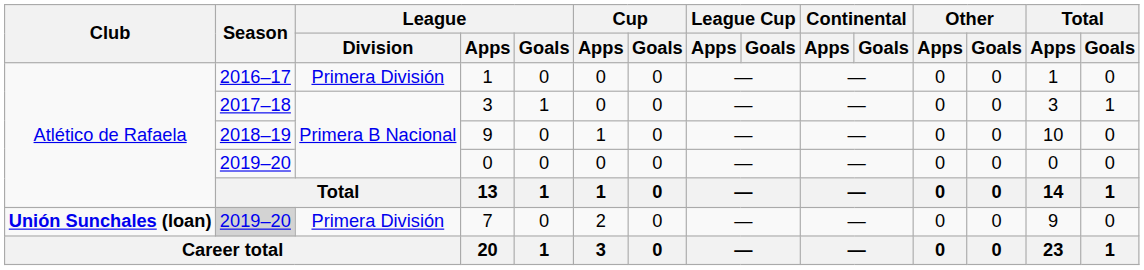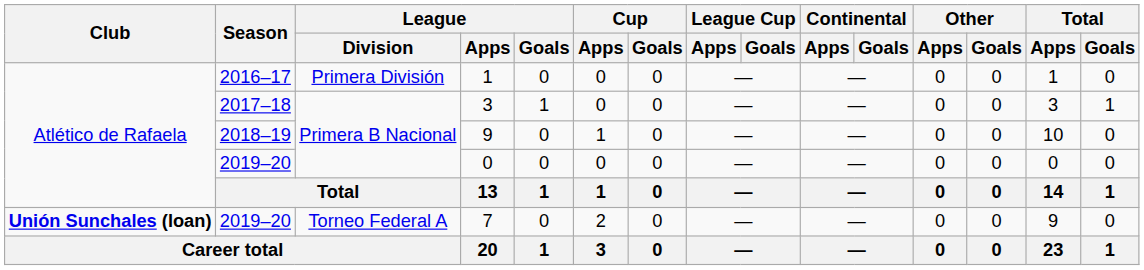7 | Season: lightgrey background -> no background
7 | League / Division: Primera División -> Torneo Federal A
